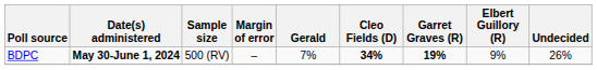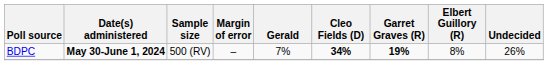BDPC | Elbert Guillory (R): 9% -> 8%
